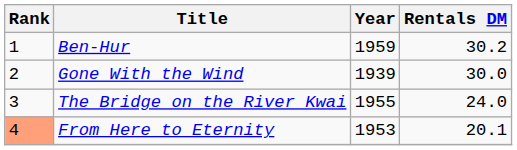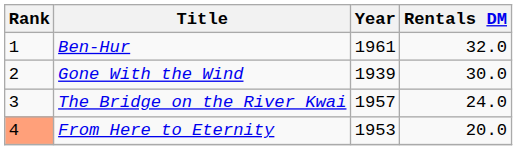Ben-Hur | Year: 1959 -> 1961
Ben-Hur | Rentals DM: 30.2 -> 32.0
The Bridge on the River Kwai | Year: 1955 -> 1957
From Here to Eternity | Rentals DM: 20.1 -> 20.0
